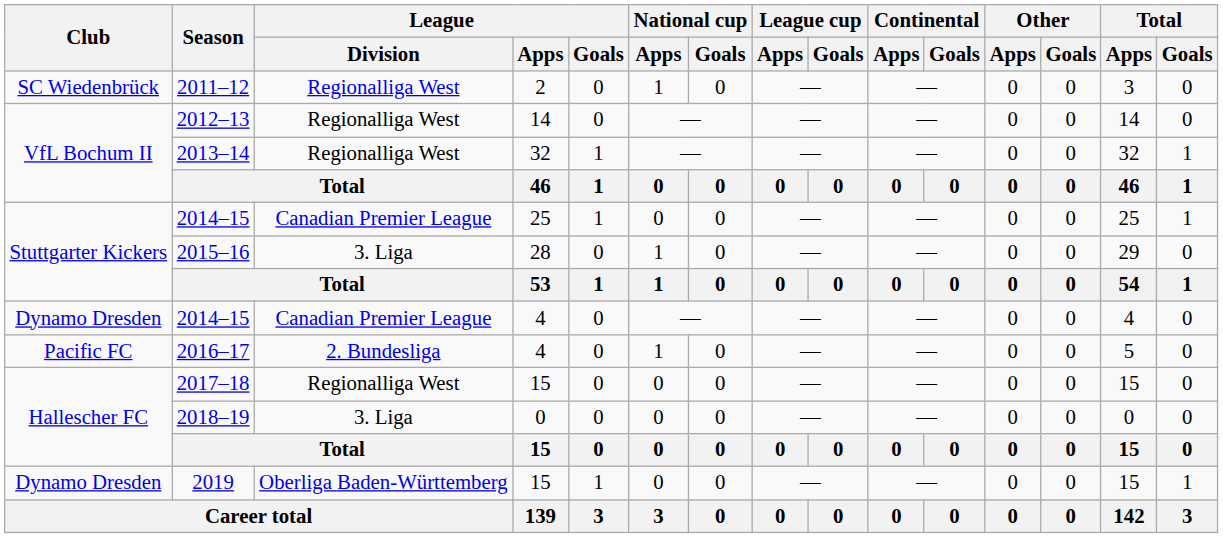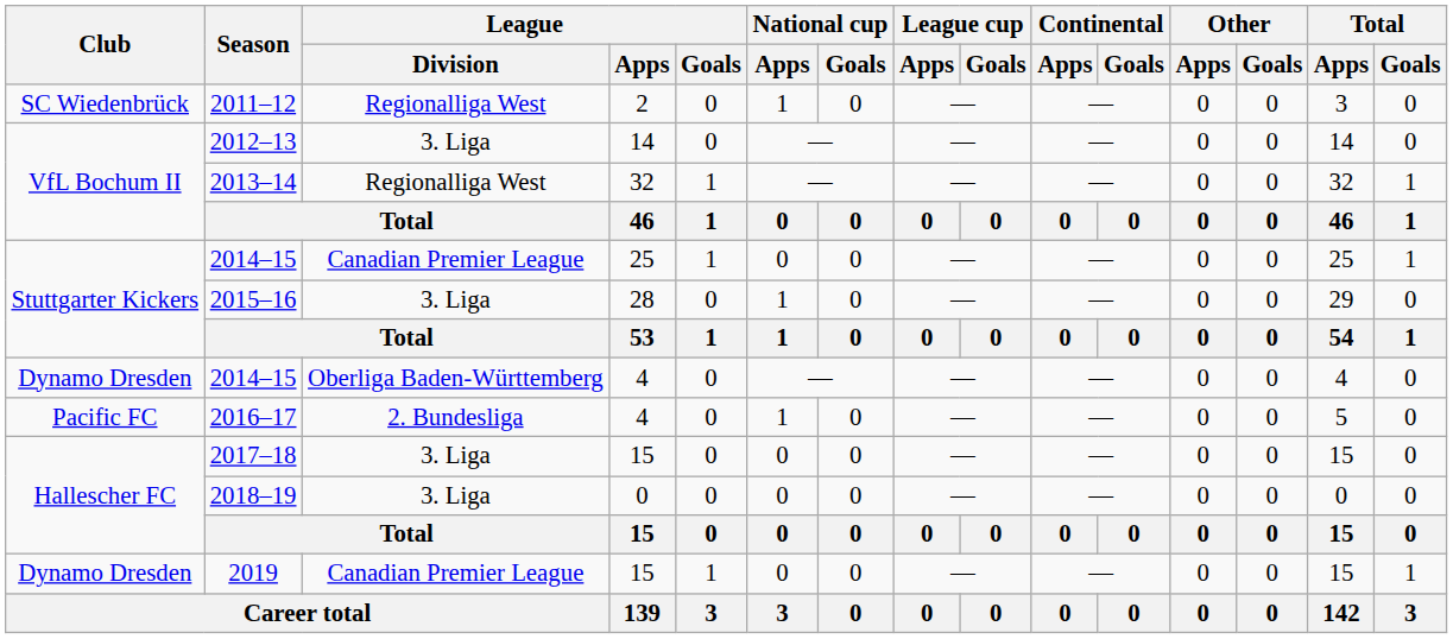2012–13 | League / Division: Regionalliga West -> 3. Liga
2014–15 / 4 | League / Division: Canadian Premier League -> Oberliga Baden-Württemberg
2017–18 | League / Division: Regionalliga West -> 3. Liga
2019 | League / Division: Oberliga Baden-Württemberg -> Canadian Premier League
